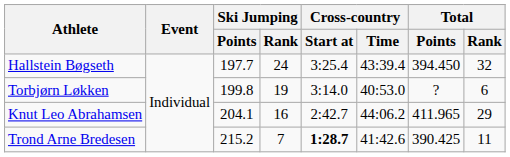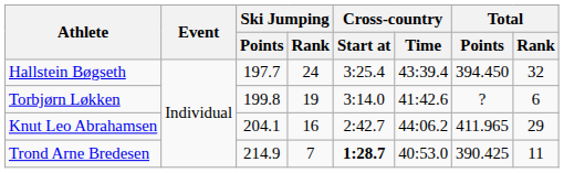Torbjørn Løkken | Cross-country / Time: 40:53.0 -> 41:42.6
Trond Arne Bredesen | Ski Jumping / Points: 215.2 -> 214.9
Trond Arne Bredesen | Cross-country / Time: 41:42.6 -> 40:53.0
